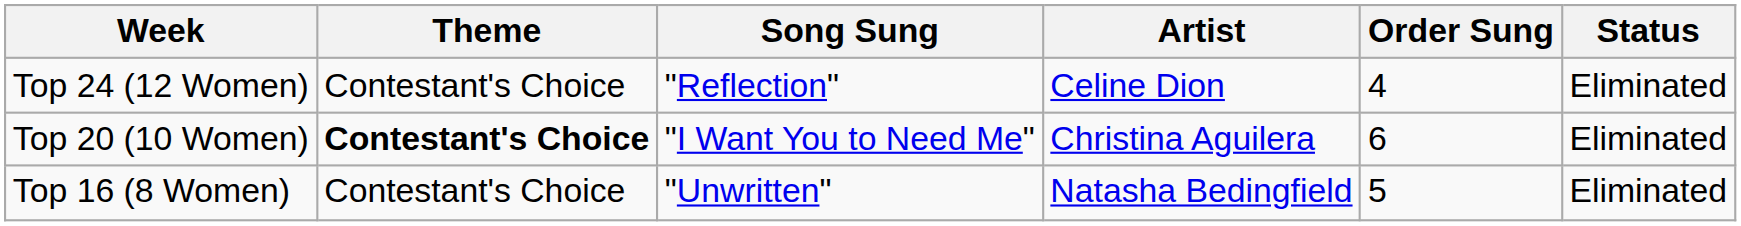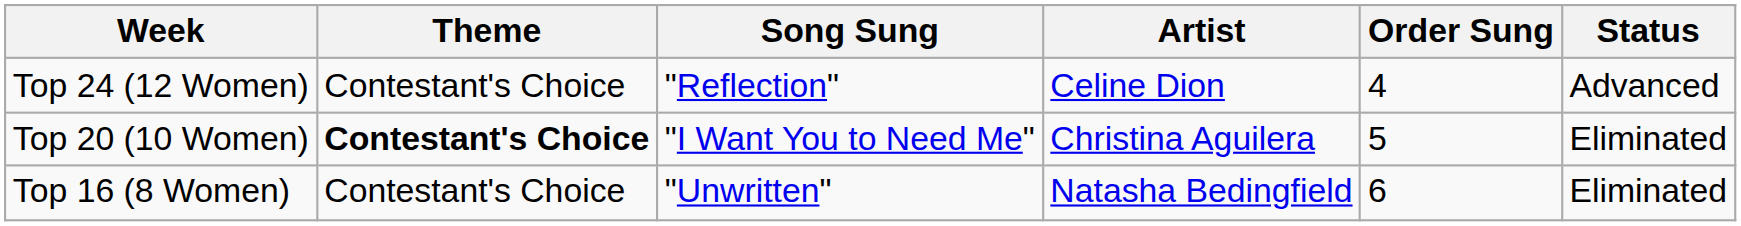Top 24 (12 Women) | Status: Eliminated -> Advanced
Top 20 (10 Women) | Order Sung: 6 -> 5
Top 16 (8 Women) | Order Sung: 5 -> 6
